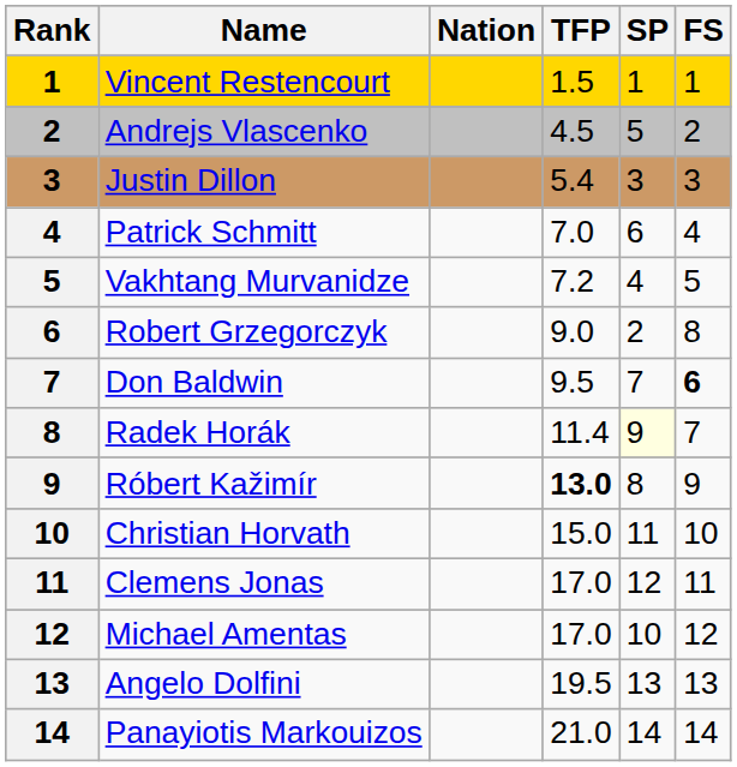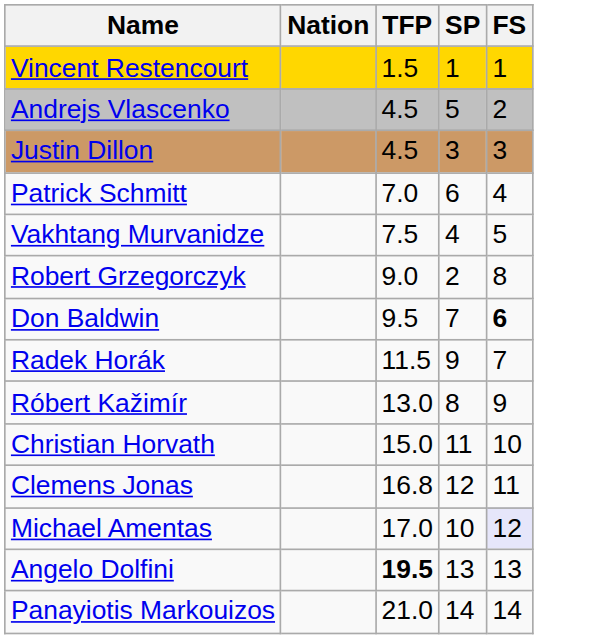- column: Rank | 1 | 2 | 3 | 4 | 5 | 6 | 7 | 8 | 9 | 10 | 11 | 12 | 13 | 14
Justin Dillon | TFP: 5.4 -> 4.5
Vakhtang Murvanidze | TFP: 7.2 -> 7.5
Radek Horák | TFP: 11.4 -> 11.5
Radek Horák | SP: lightyellow background -> no background
Róbert Kažimír | TFP: bold -> normal
Clemens Jonas | TFP: 17.0 -> 16.8
Michael Amentas | FS: no background -> lavender background
Angelo Dolfini | TFP: normal -> bold
